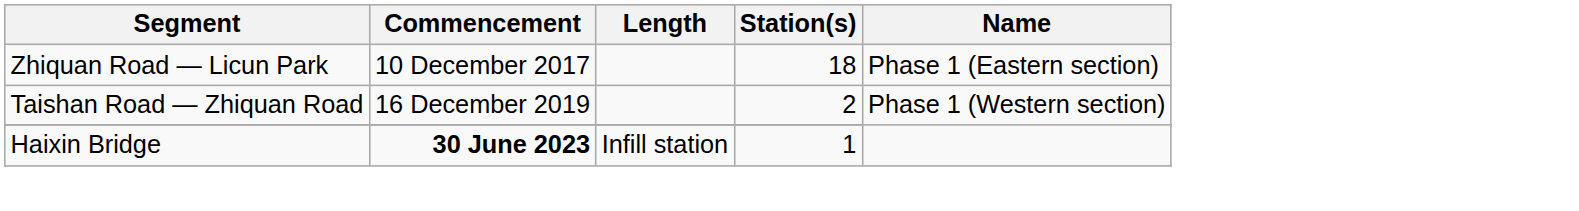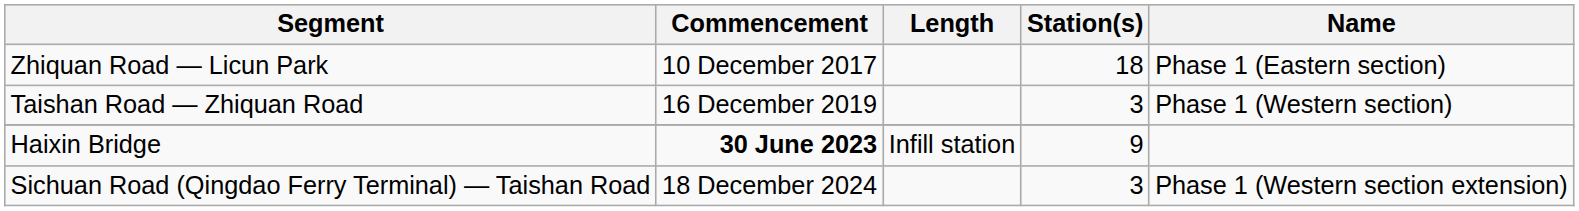Taishan Road — Zhiquan Road | Station(s): 2 -> 3
Haixin Bridge | Station(s): 1 -> 9
+ row: Sichuan Road (Qingdao Ferry Terminal) — Taishan Road | 18 December 2024 | 3 | Phase 1 (Western section extension)
